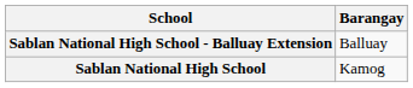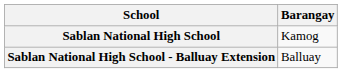rows swapped: Sablan National High School <-> Sablan National High School - Balluay Extension
